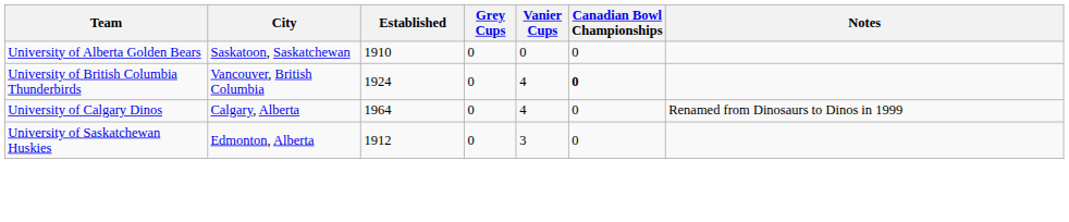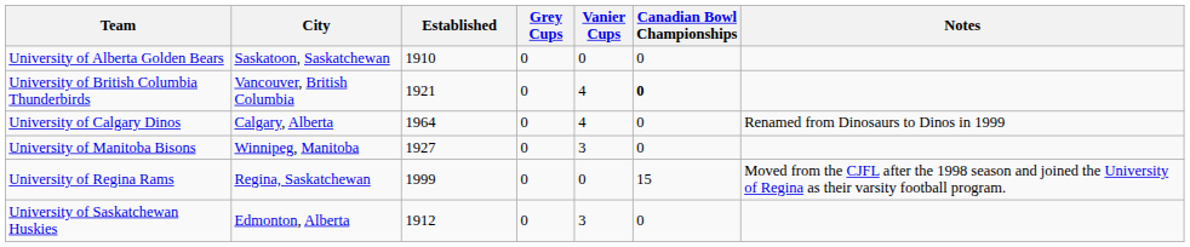University of British Columbia Thunderbirds | Established: 1924 -> 1921
+ row: University of Manitoba Bisons | Winnipeg, Manitoba | 1927 | 0 | 3 | 0
+ row: University of Regina Rams | Regina, Saskatchewan | 1999 | 0 | 0 | 15 | Moved from the CJFL after the 1998 season and joined the University of Regina as their varsity football program.
